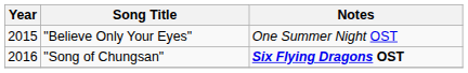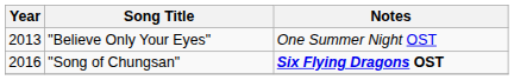"Believe Only Your Eyes" | Year: 2015 -> 2013
